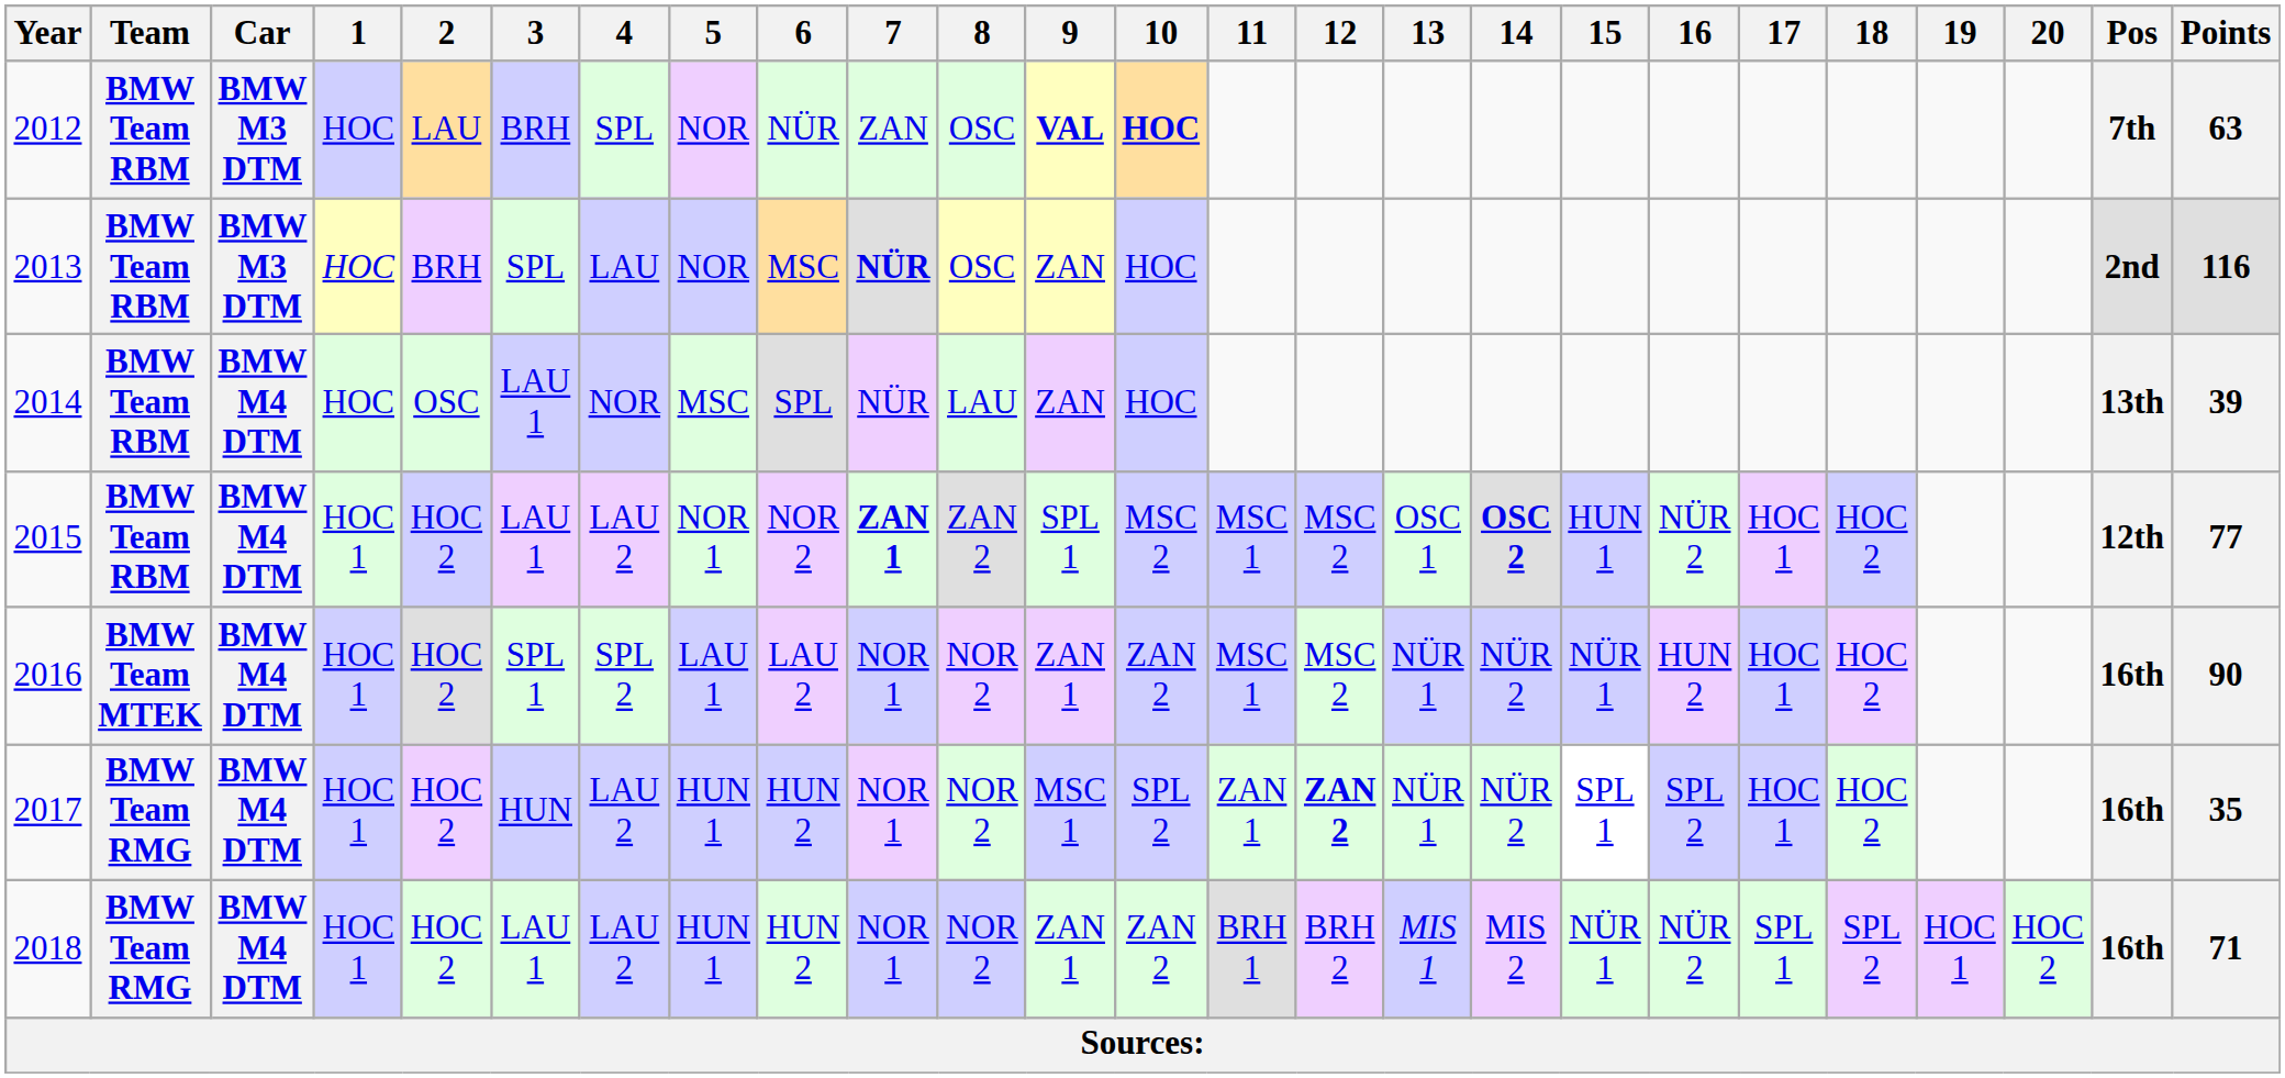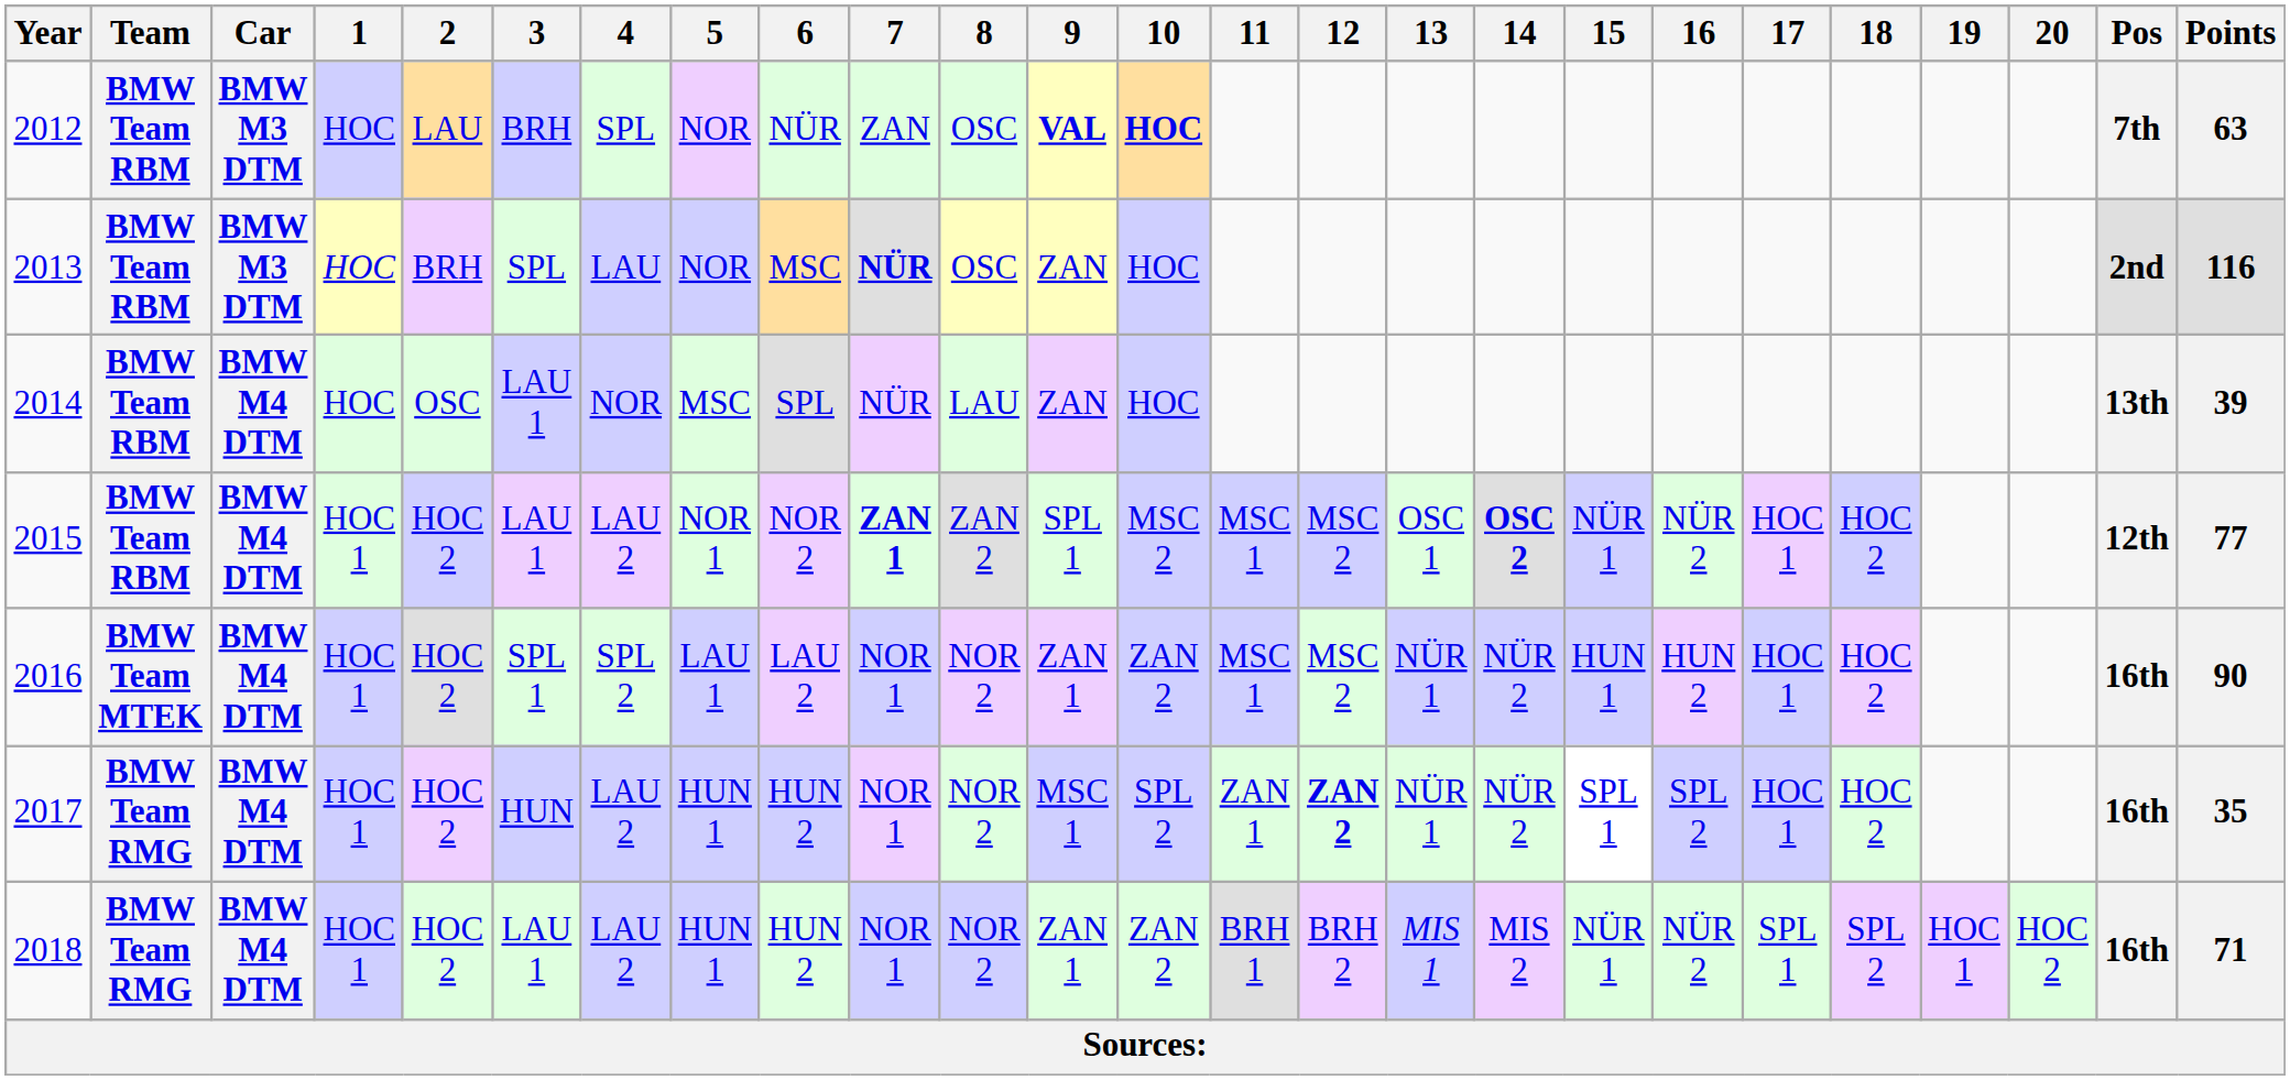2015 | 15: HUN 1 -> NÜR 1
2016 | 15: NÜR 1 -> HUN 1
